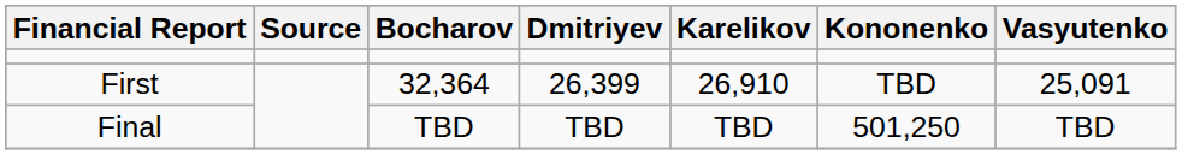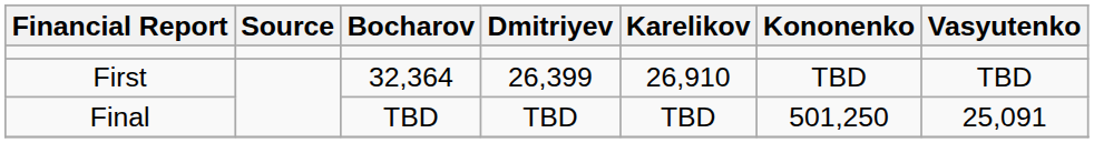First | Vasyutenko: 25,091 -> TBD
Final | Vasyutenko: TBD -> 25,091
